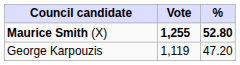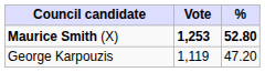Maurice Smith (X) | Vote: 1,255 -> 1,253
